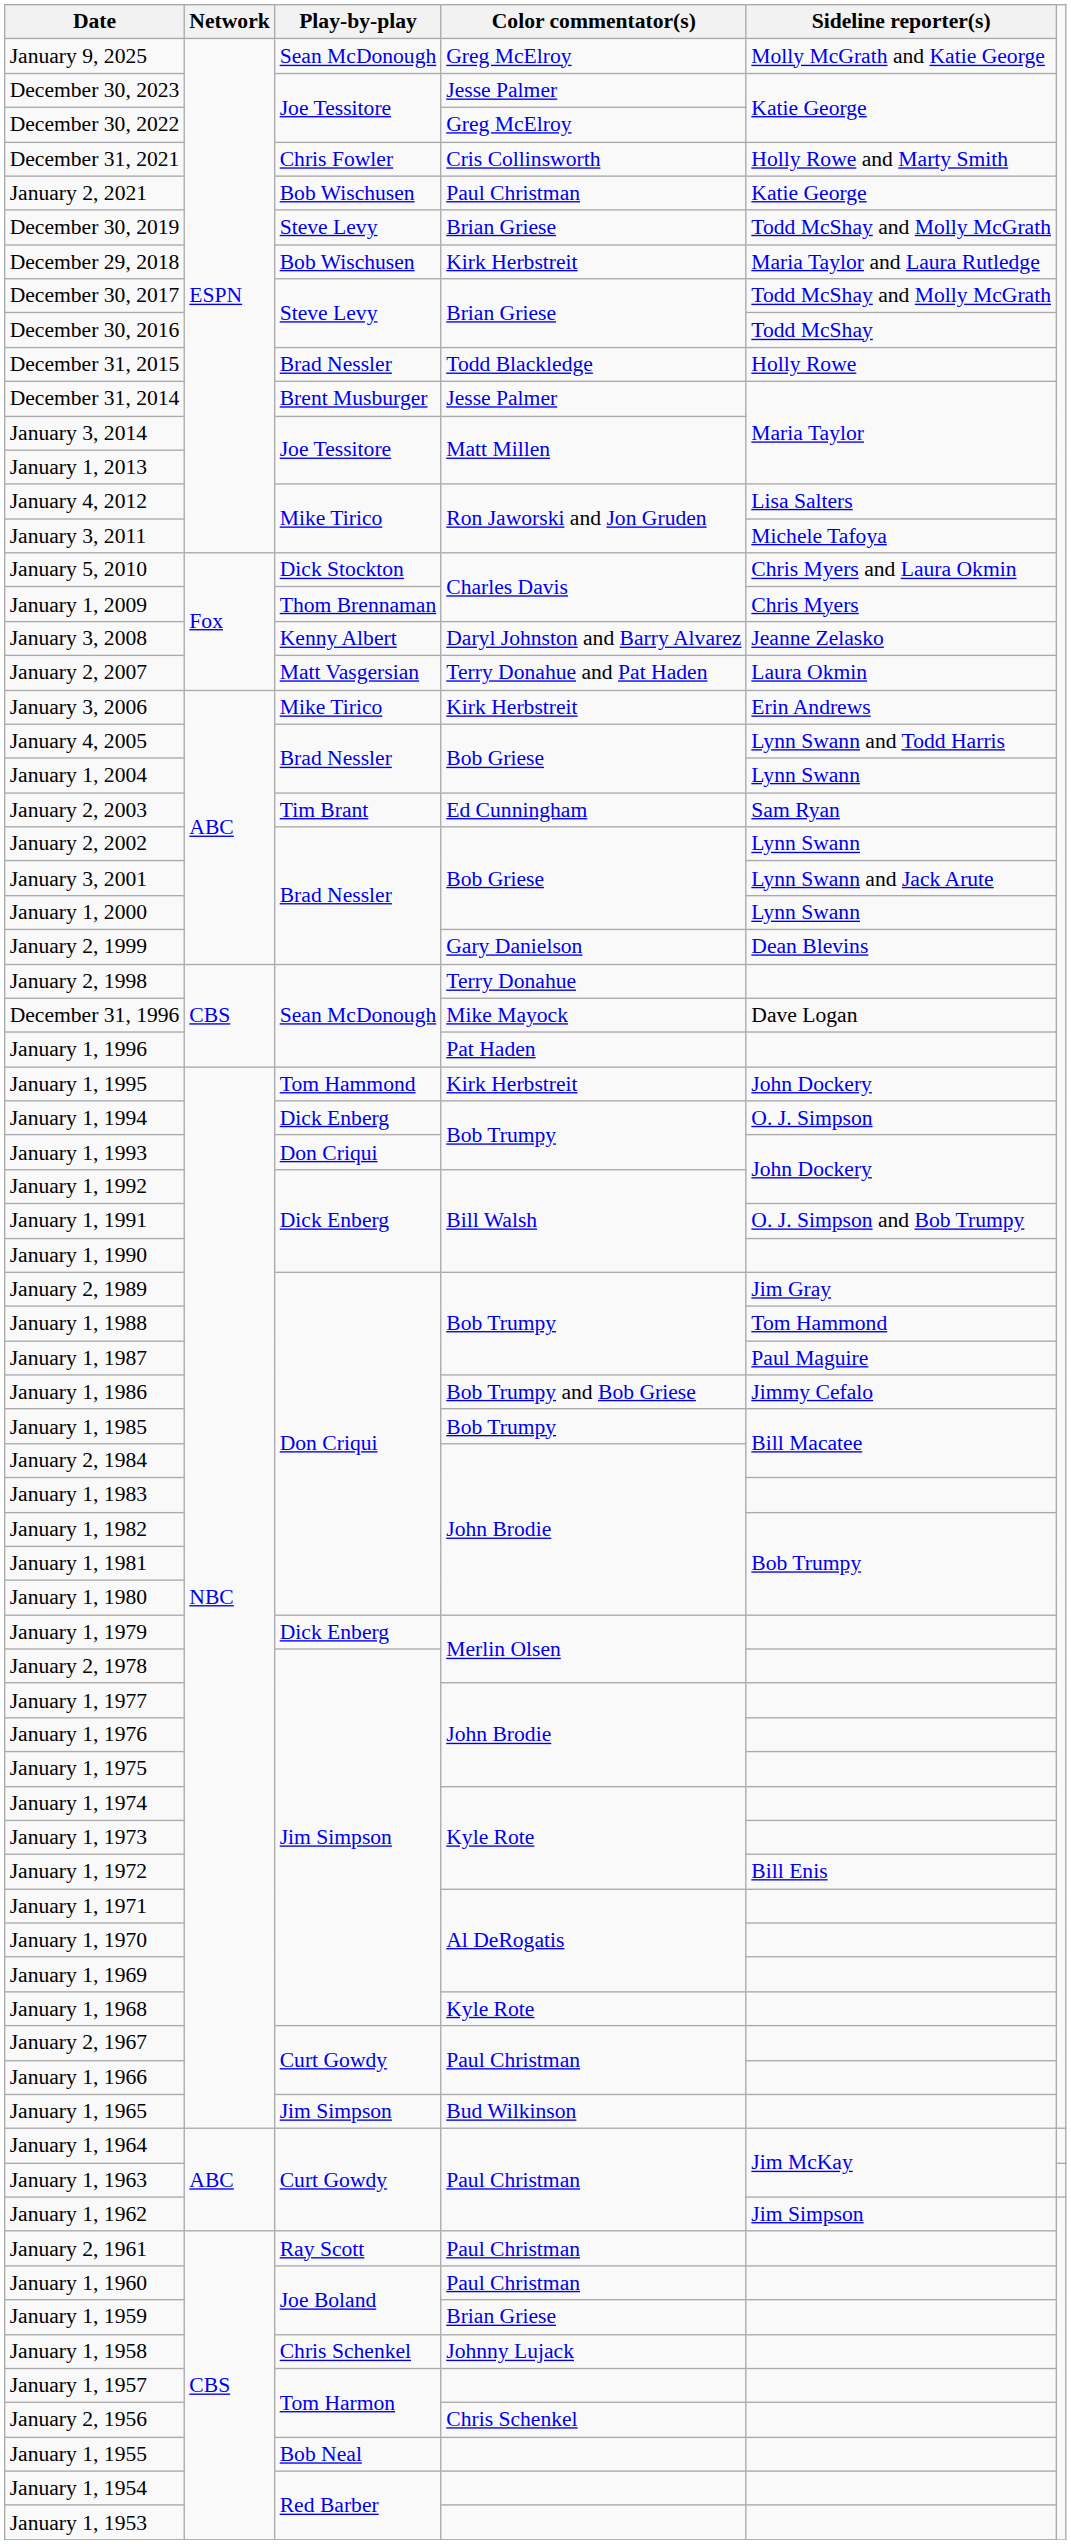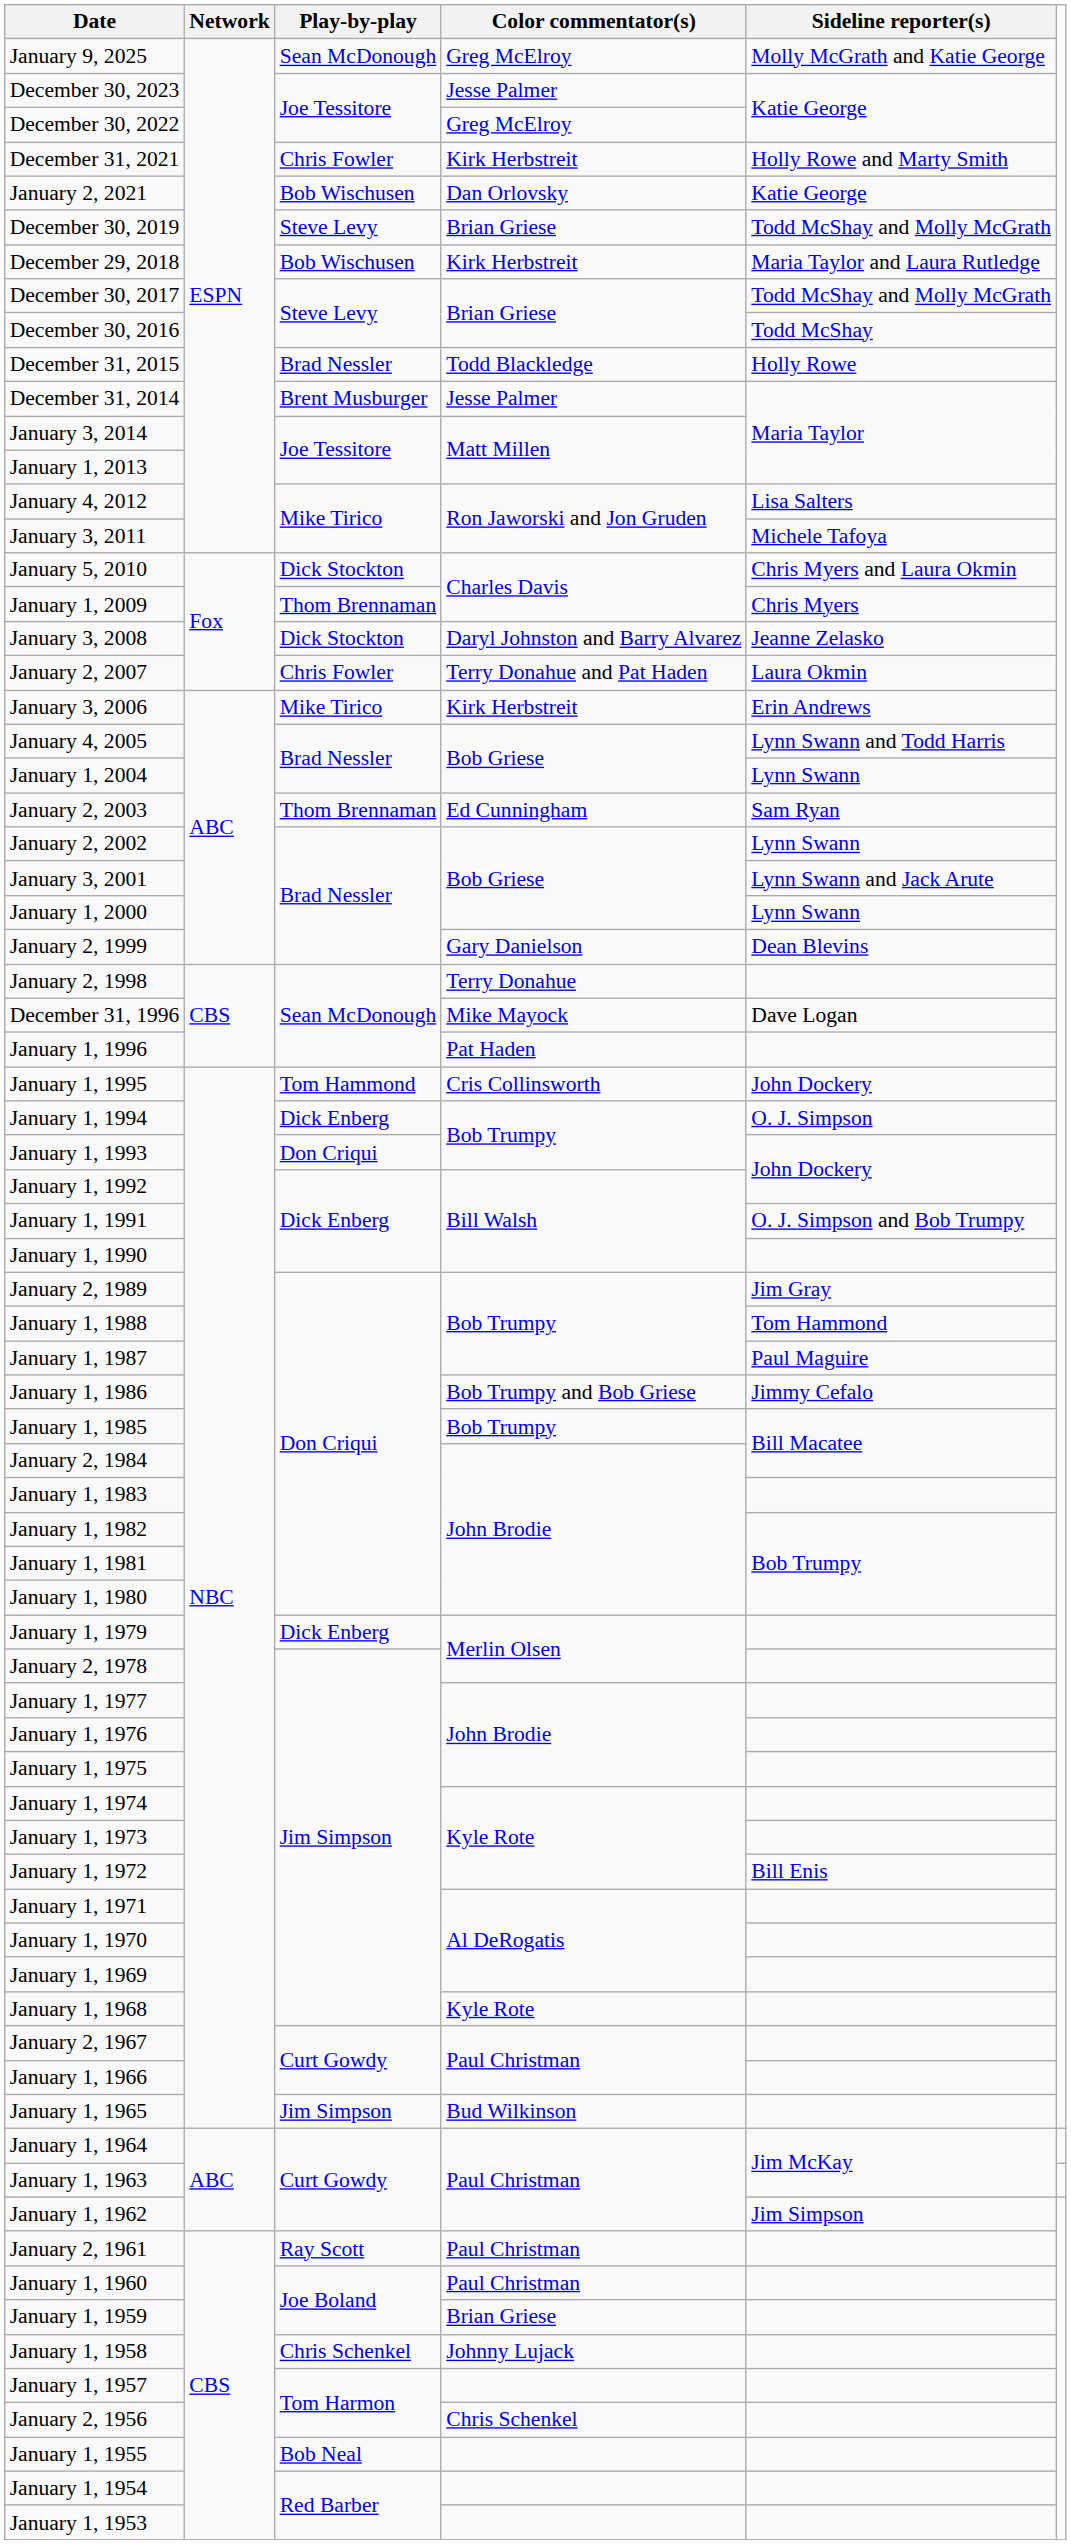December 31, 2021 | Color commentator(s): Cris Collinsworth -> Kirk Herbstreit
January 2, 2021 | Color commentator(s): Paul Christman -> Dan Orlovsky
January 3, 2008 | Play-by-play: Kenny Albert -> Dick Stockton
January 2, 2007 | Play-by-play: Matt Vasgersian -> Chris Fowler
January 2, 2003 | Play-by-play: Tim Brant -> Thom Brennaman
January 1, 1995 | Color commentator(s): Kirk Herbstreit -> Cris Collinsworth
